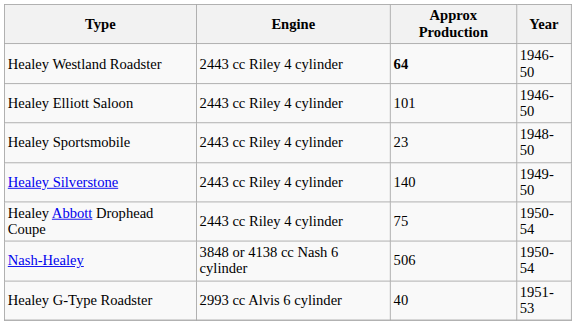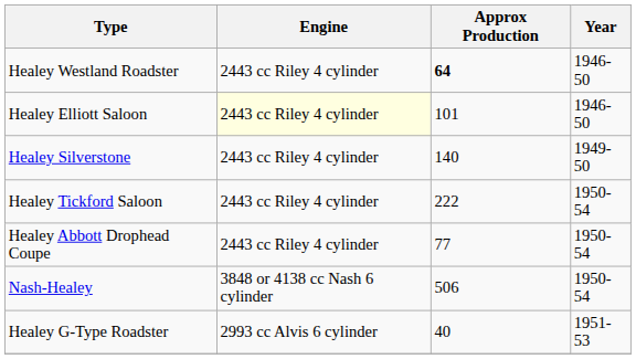Healey Elliott Saloon | Engine: no background -> lightyellow background
- row: Healey Sportsmobile | 2443 cc Riley 4 cylinder | 23 | 1948-50
+ row: Healey Tickford Saloon | 2443 cc Riley 4 cylinder | 222 | 1950-54
Healey Abbott Drophead Coupe | Approx Production: 75 -> 77
